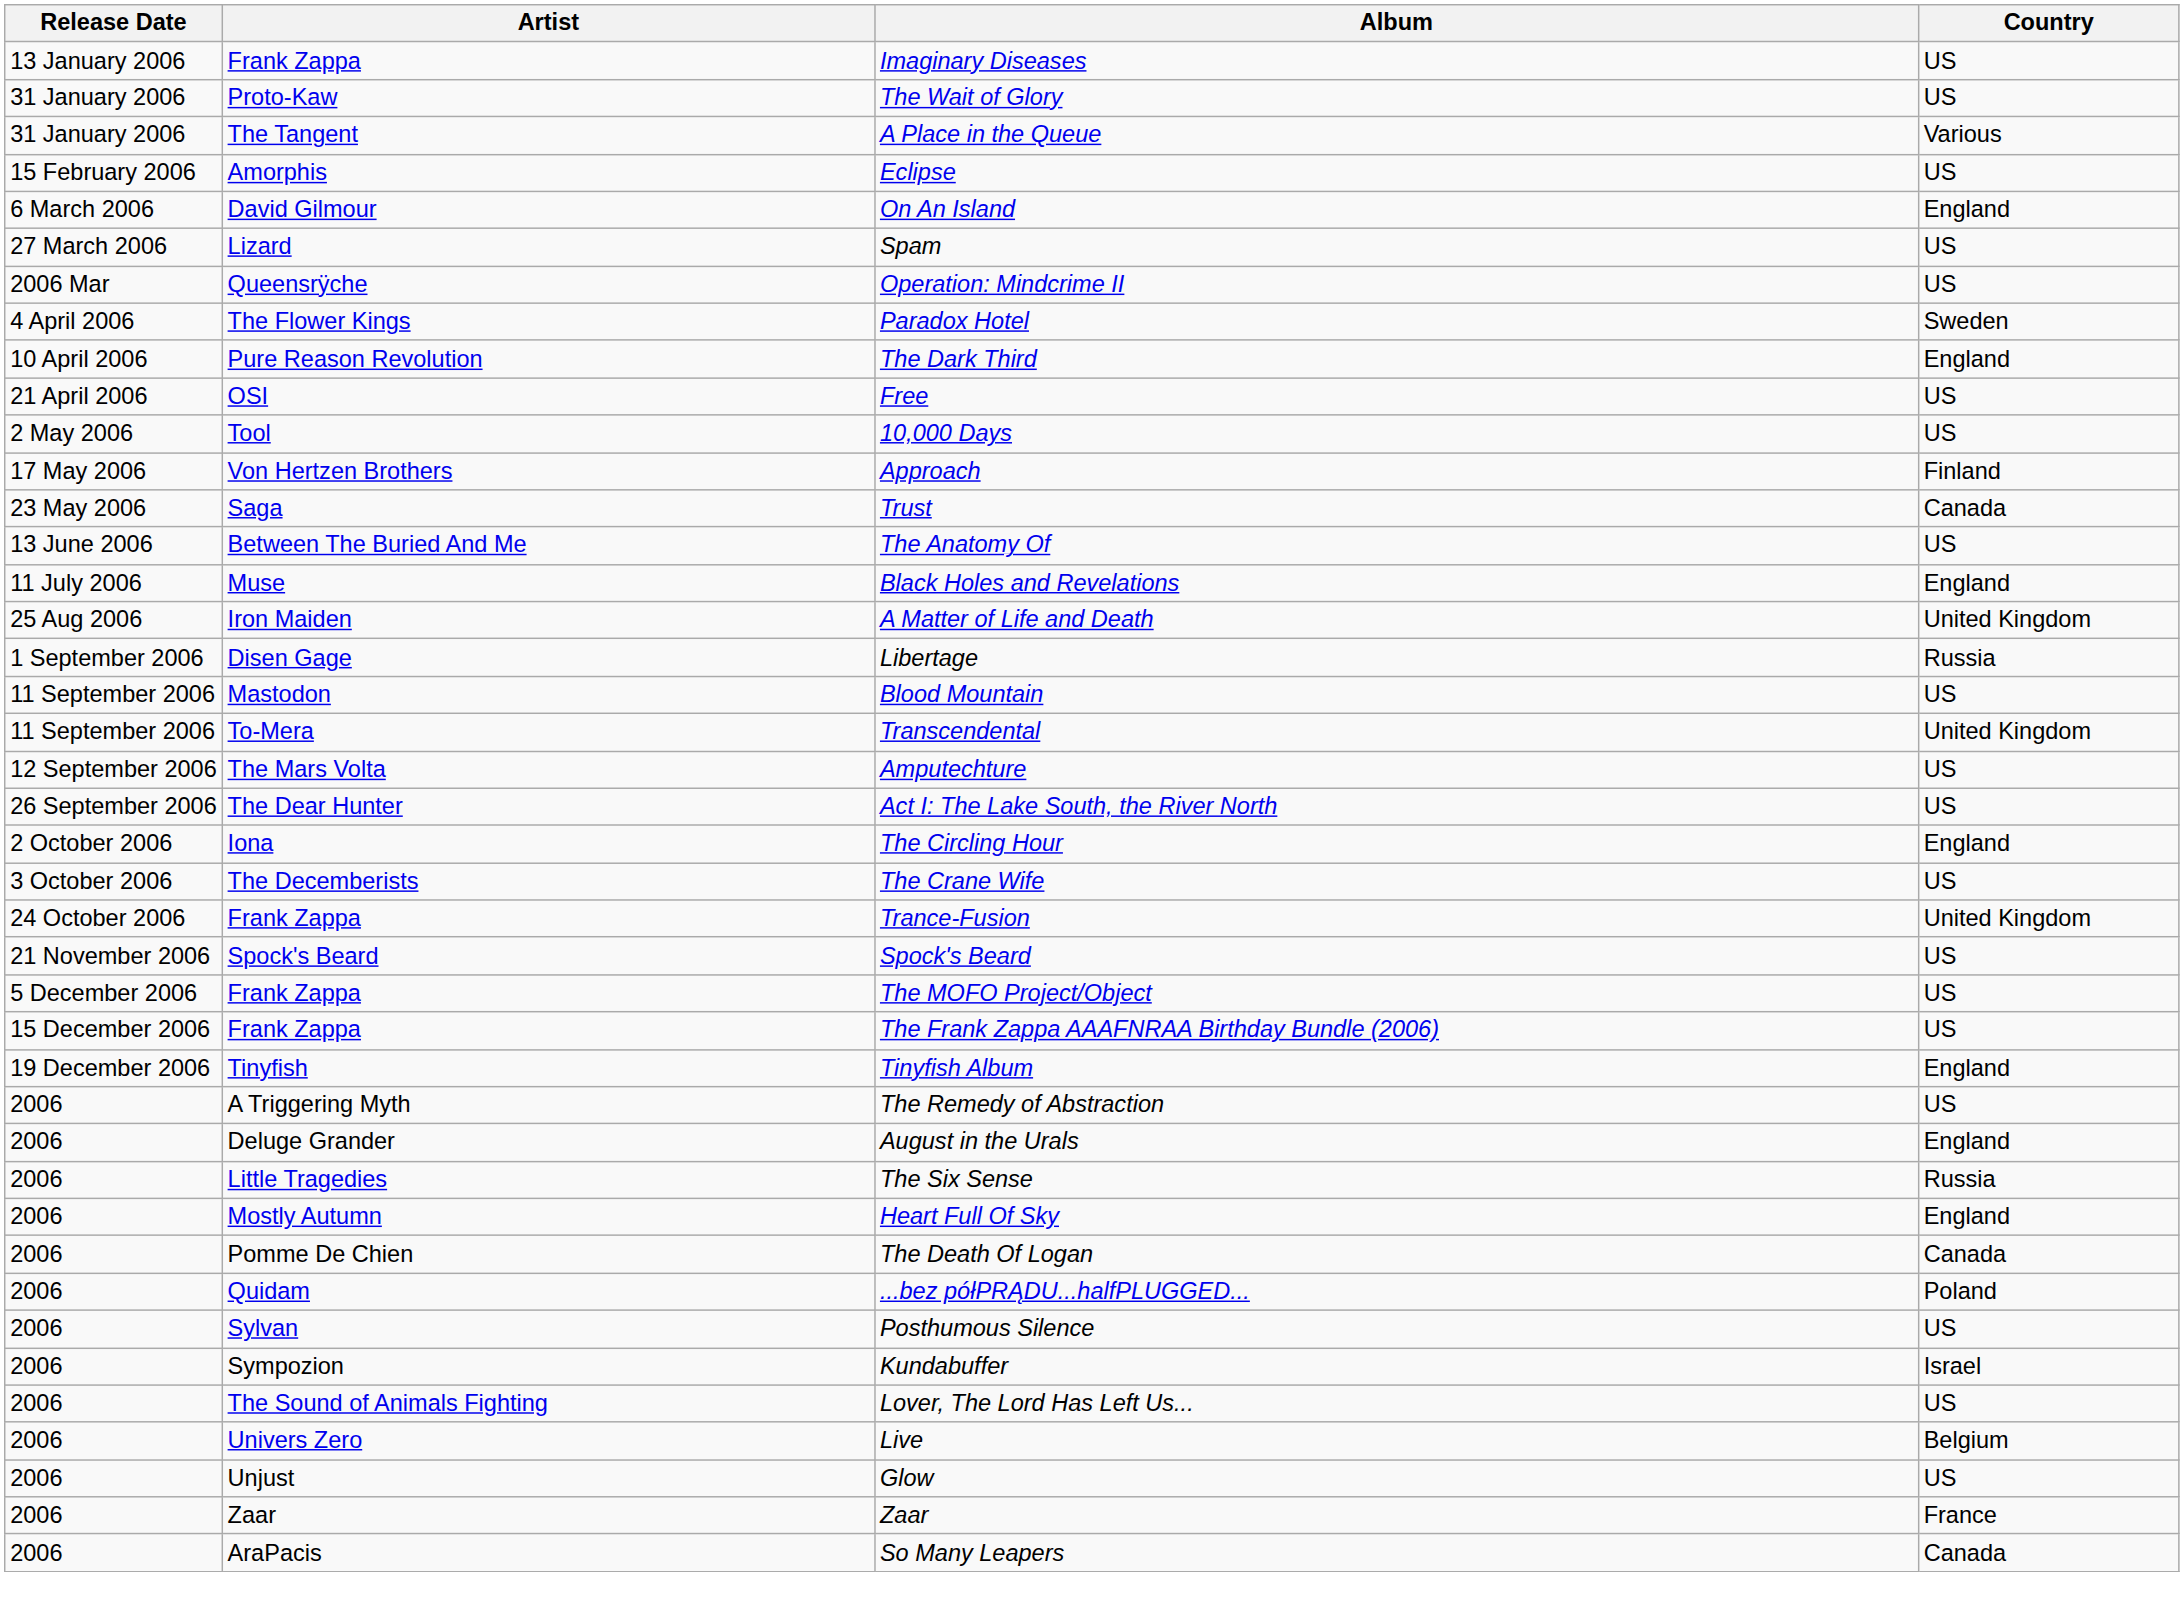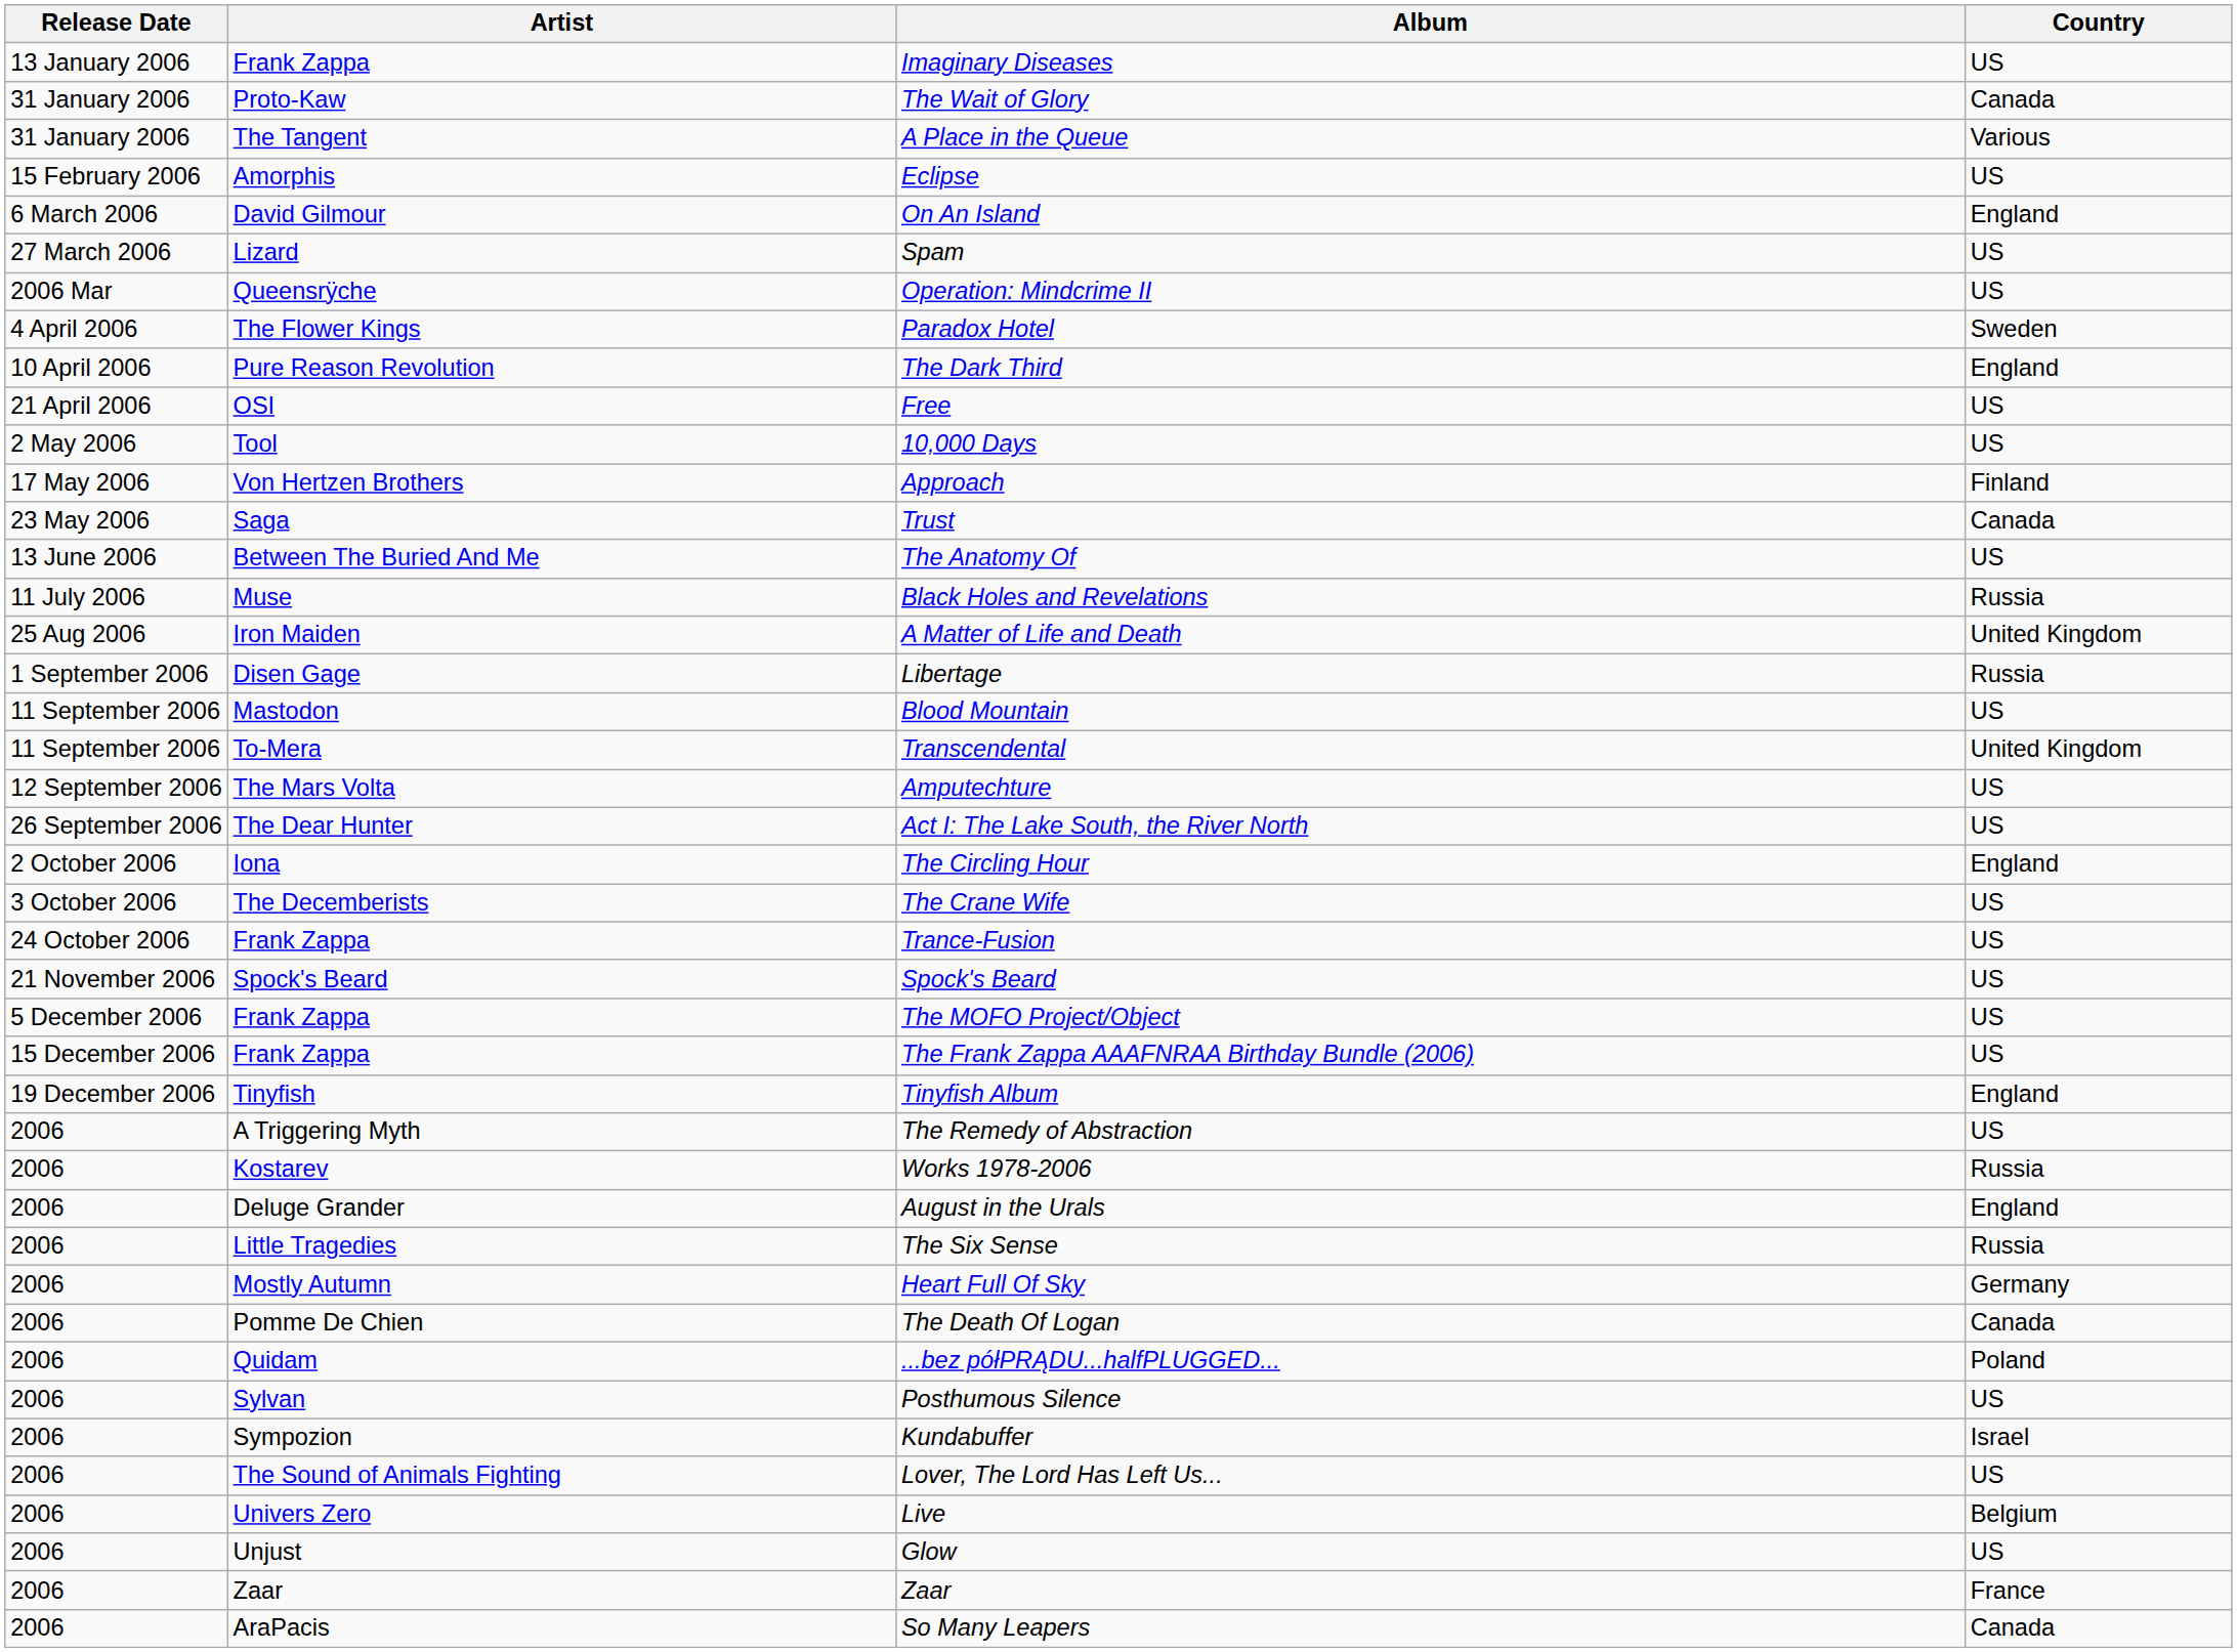The Wait of Glory | Country: US -> Canada
Black Holes and Revelations | Country: England -> Russia
Trance-Fusion | Country: United Kingdom -> US
+ row: 2006 | Kostarev | Works 1978-2006 | Russia
Heart Full Of Sky | Country: England -> Germany
